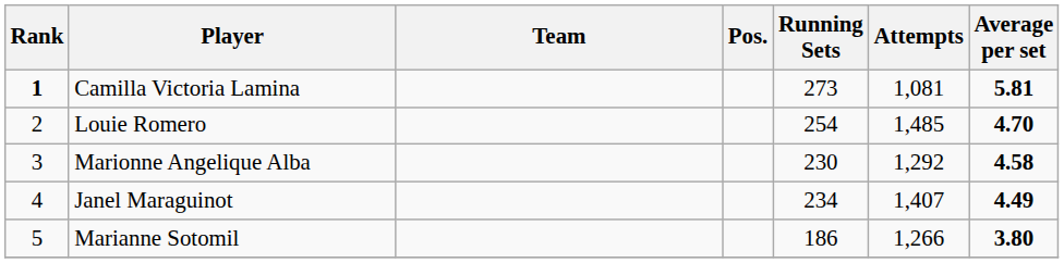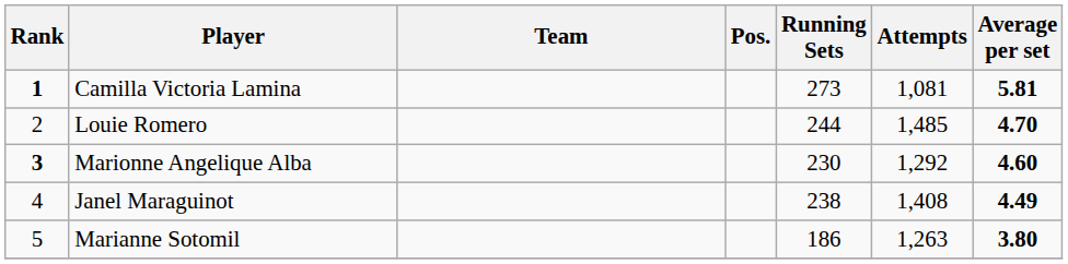Louie Romero | Running Sets: 254 -> 244
Marionne Angelique Alba | Rank: normal -> bold
Marionne Angelique Alba | Average per set: 4.58 -> 4.60
Janel Maraguinot | Running Sets: 234 -> 238
Janel Maraguinot | Attempts: 1,407 -> 1,408
Marianne Sotomil | Attempts: 1,266 -> 1,263
